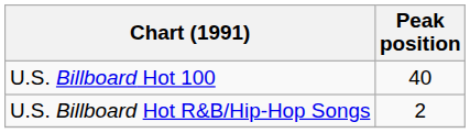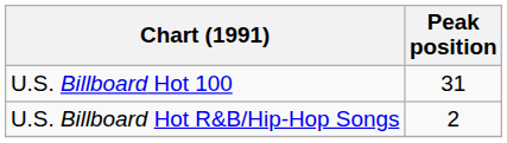U.S. Billboard Hot 100 | Peak position: 40 -> 31
